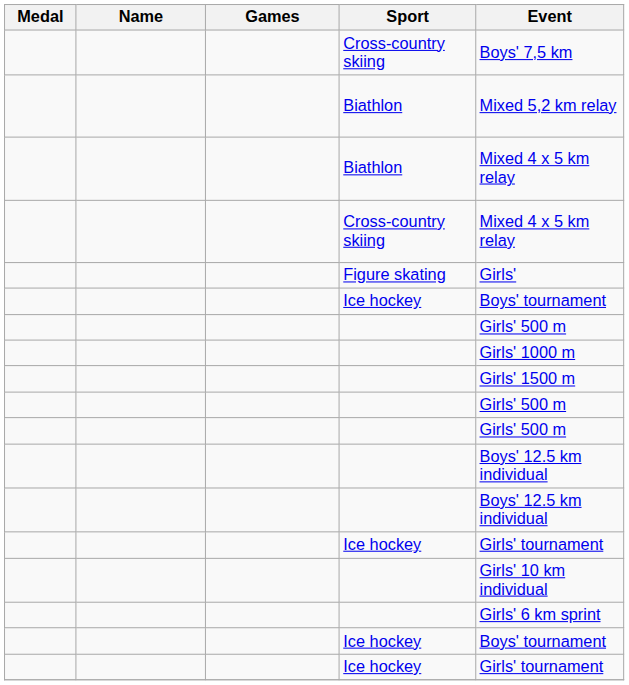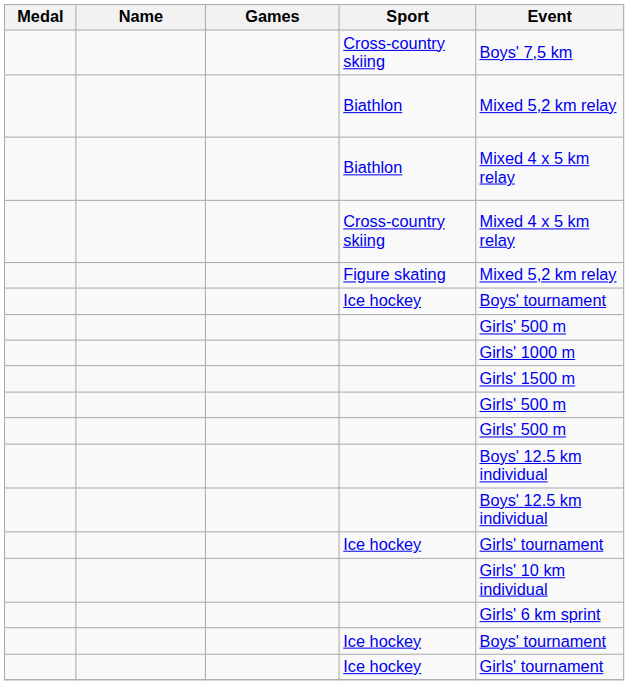Figure skating | Event: Girls' -> Mixed 5,2 km relay
